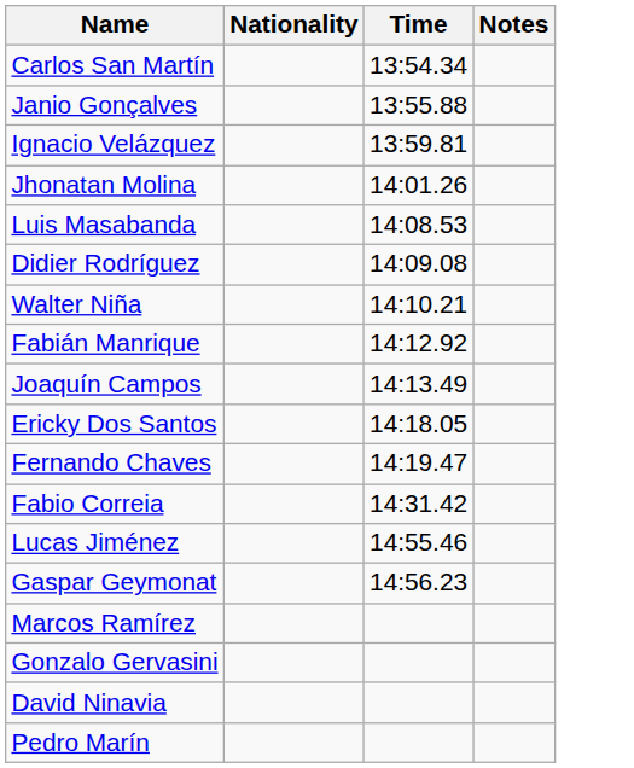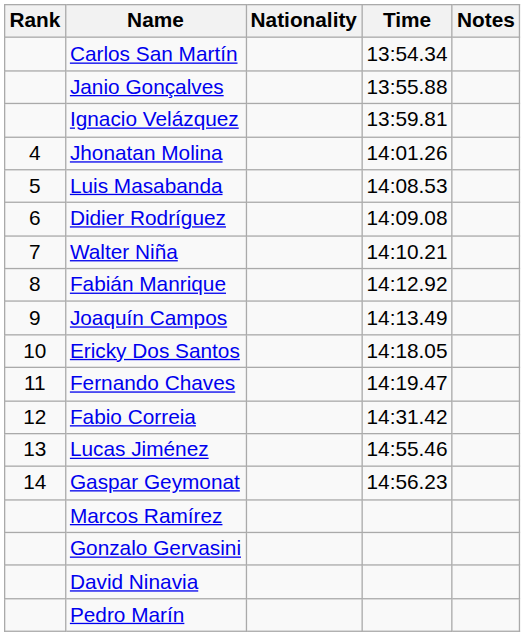+ column: Rank | 4 | 5 | 6 | 7 | 8 | 9 | 10 | 11 | 12 | 13 | 14
